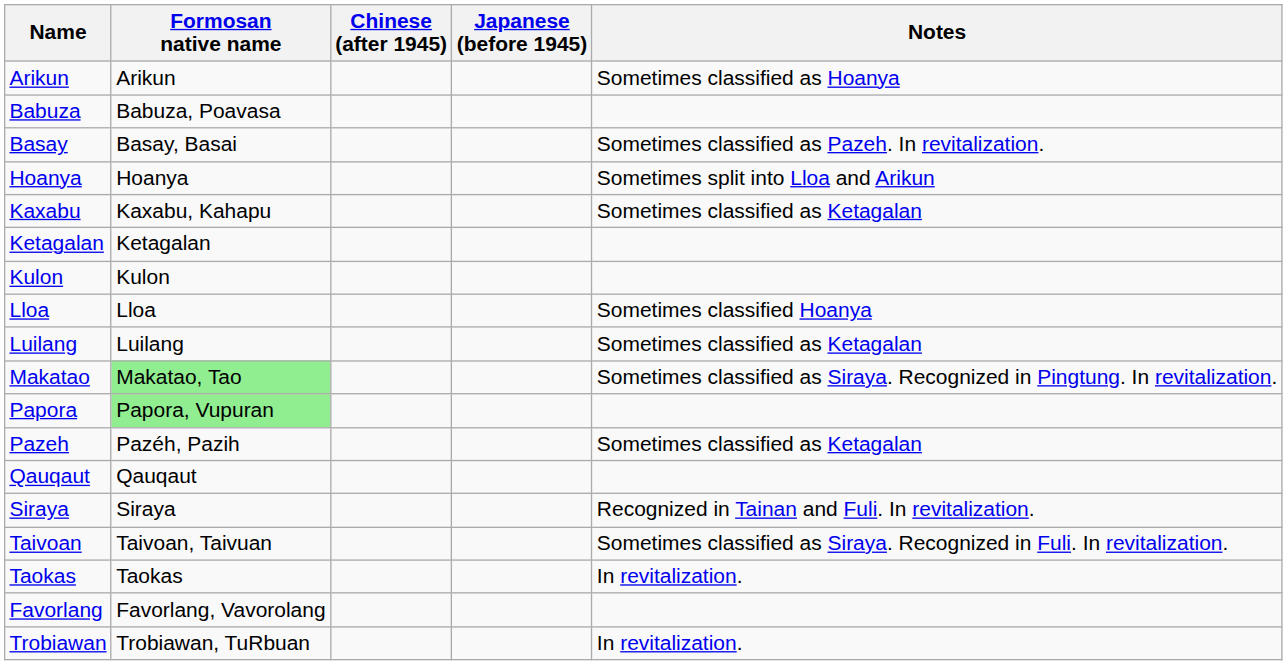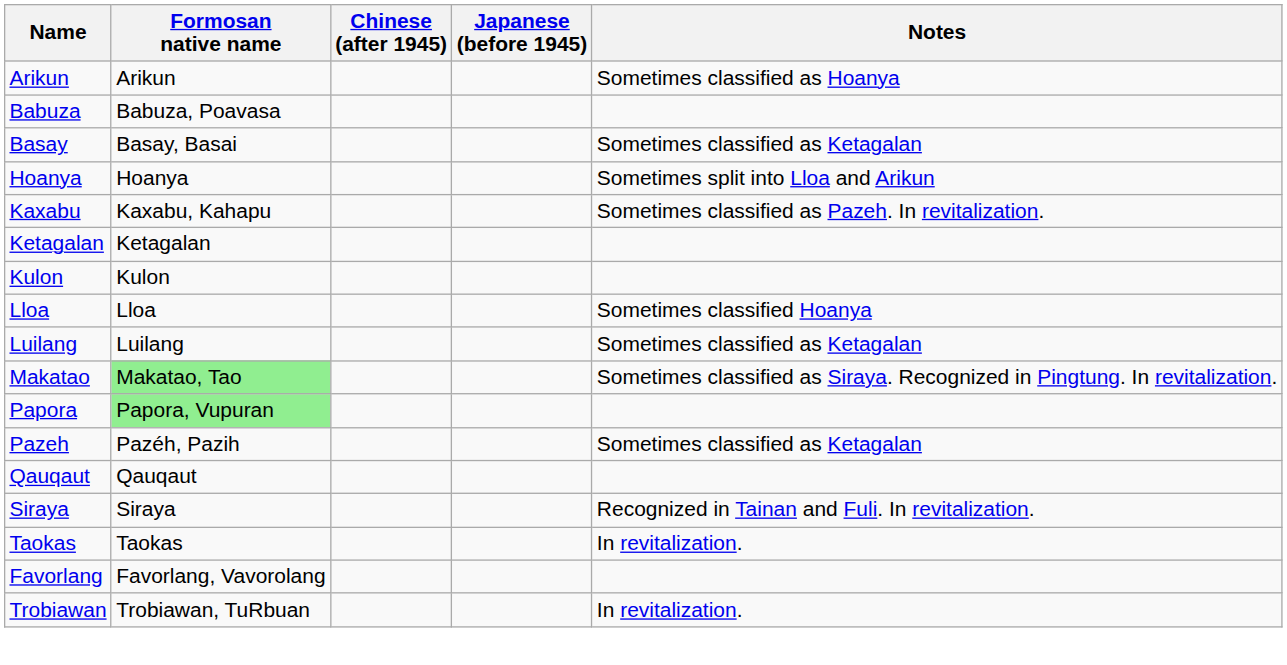Basay | Notes: Sometimes classified as Pazeh. In revitalization. -> Sometimes classified as Ketagalan
Kaxabu | Notes: Sometimes classified as Ketagalan -> Sometimes classified as Pazeh. In revitalization.
- row: Taivoan | Taivoan, Taivuan | Sometimes classified as Siraya. Recognized in Fuli. In revitalization.
